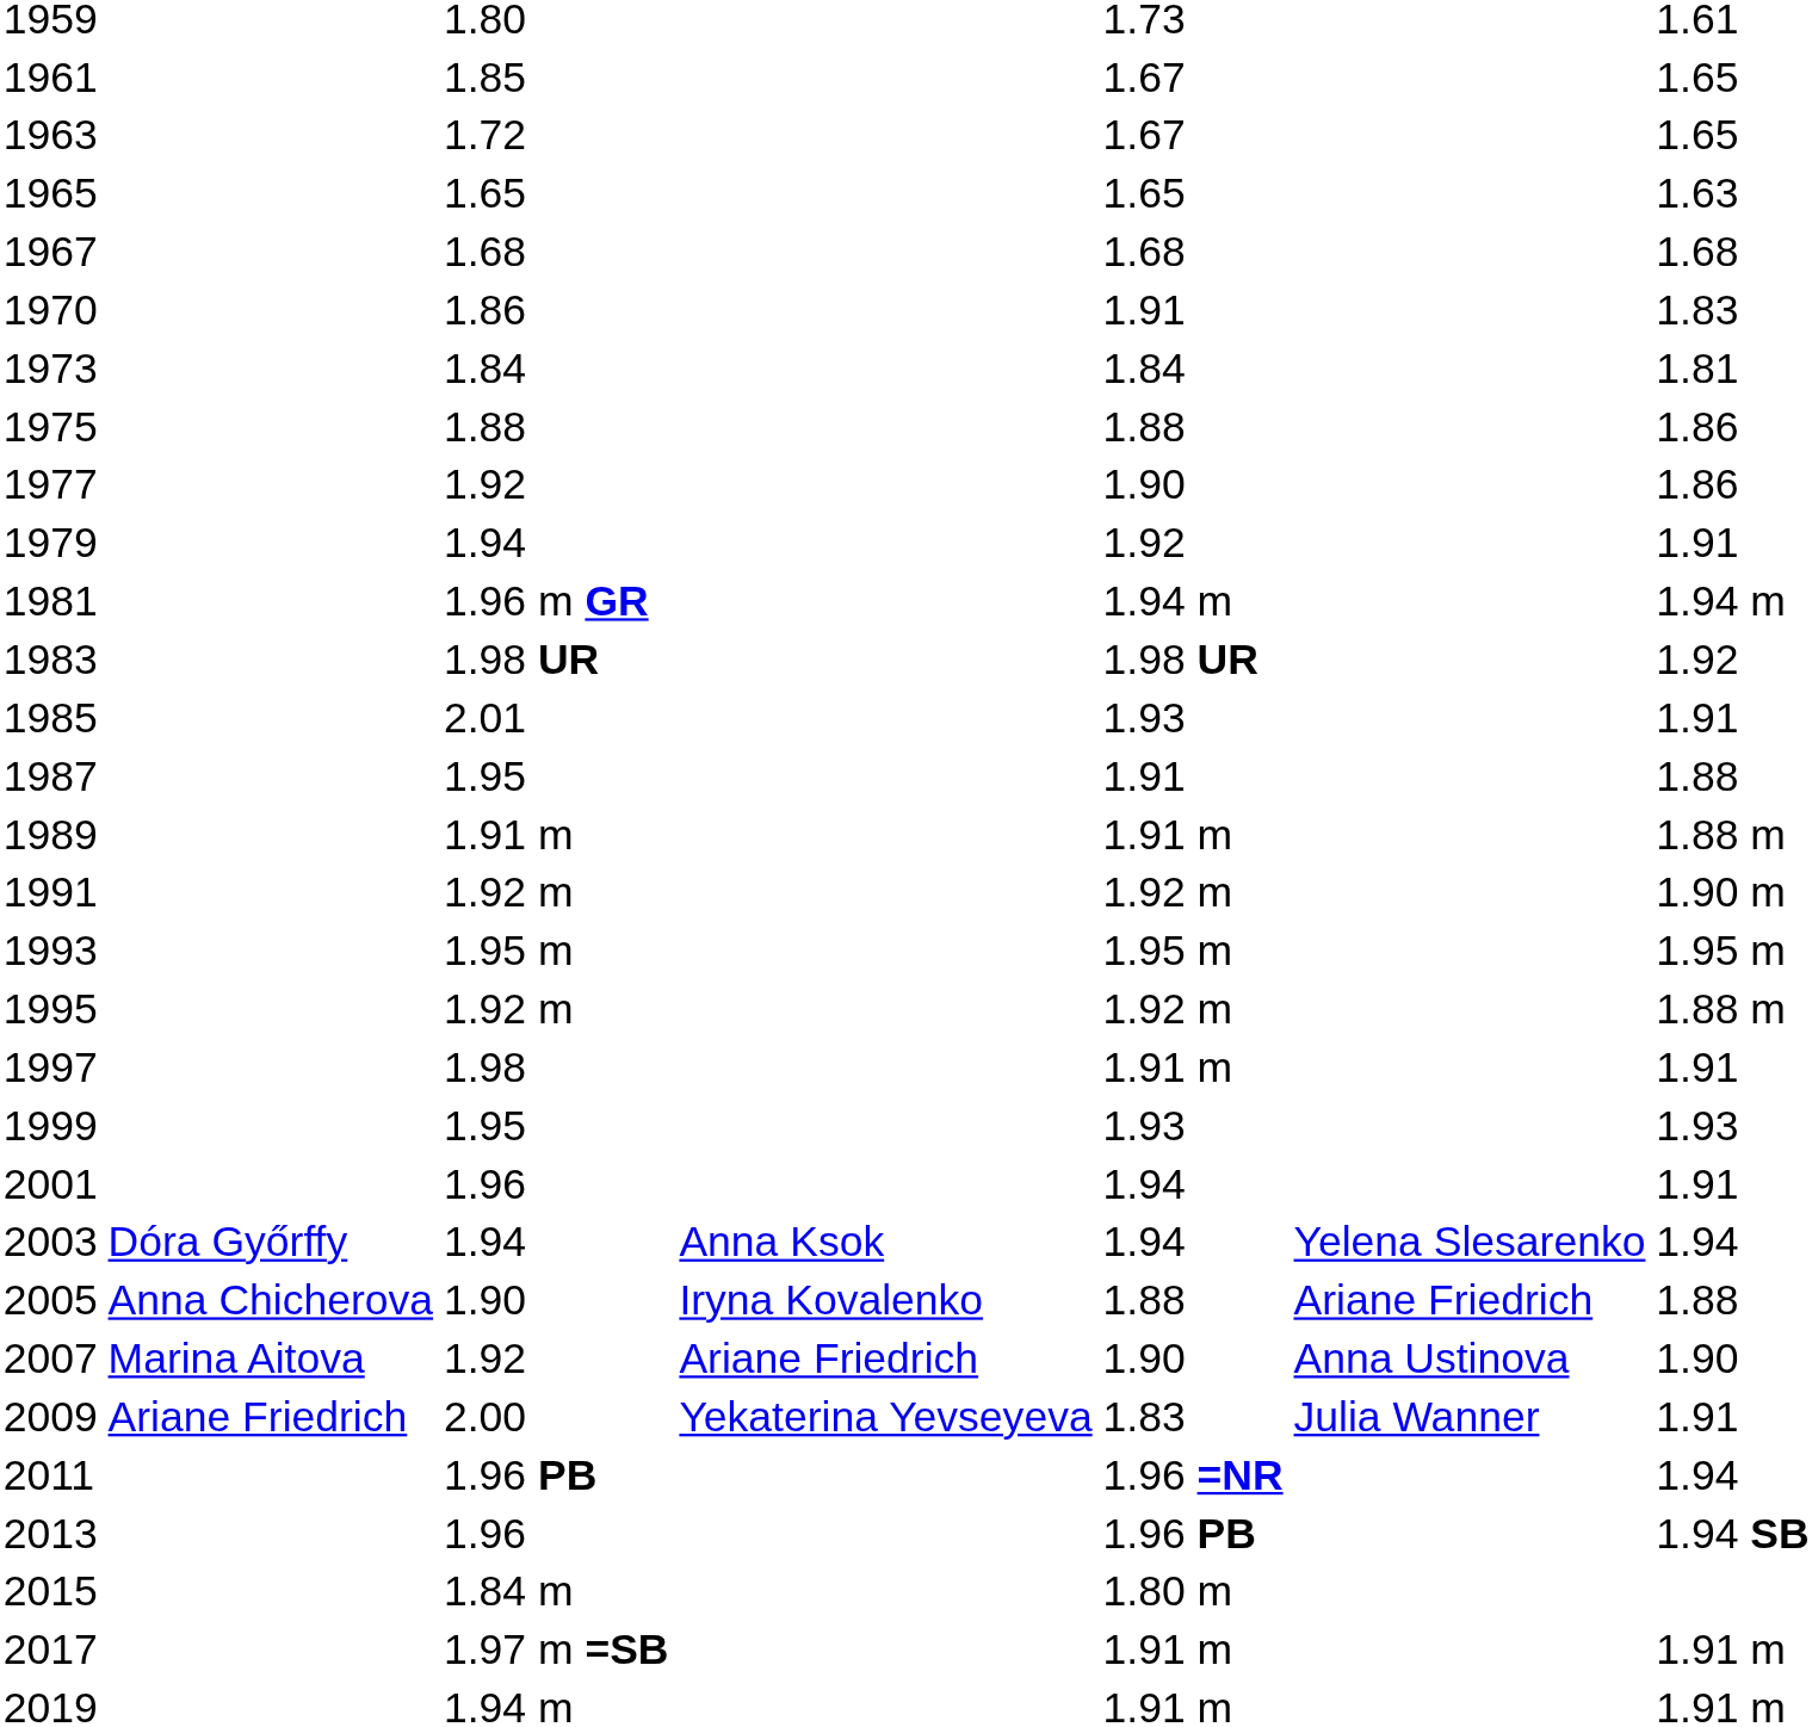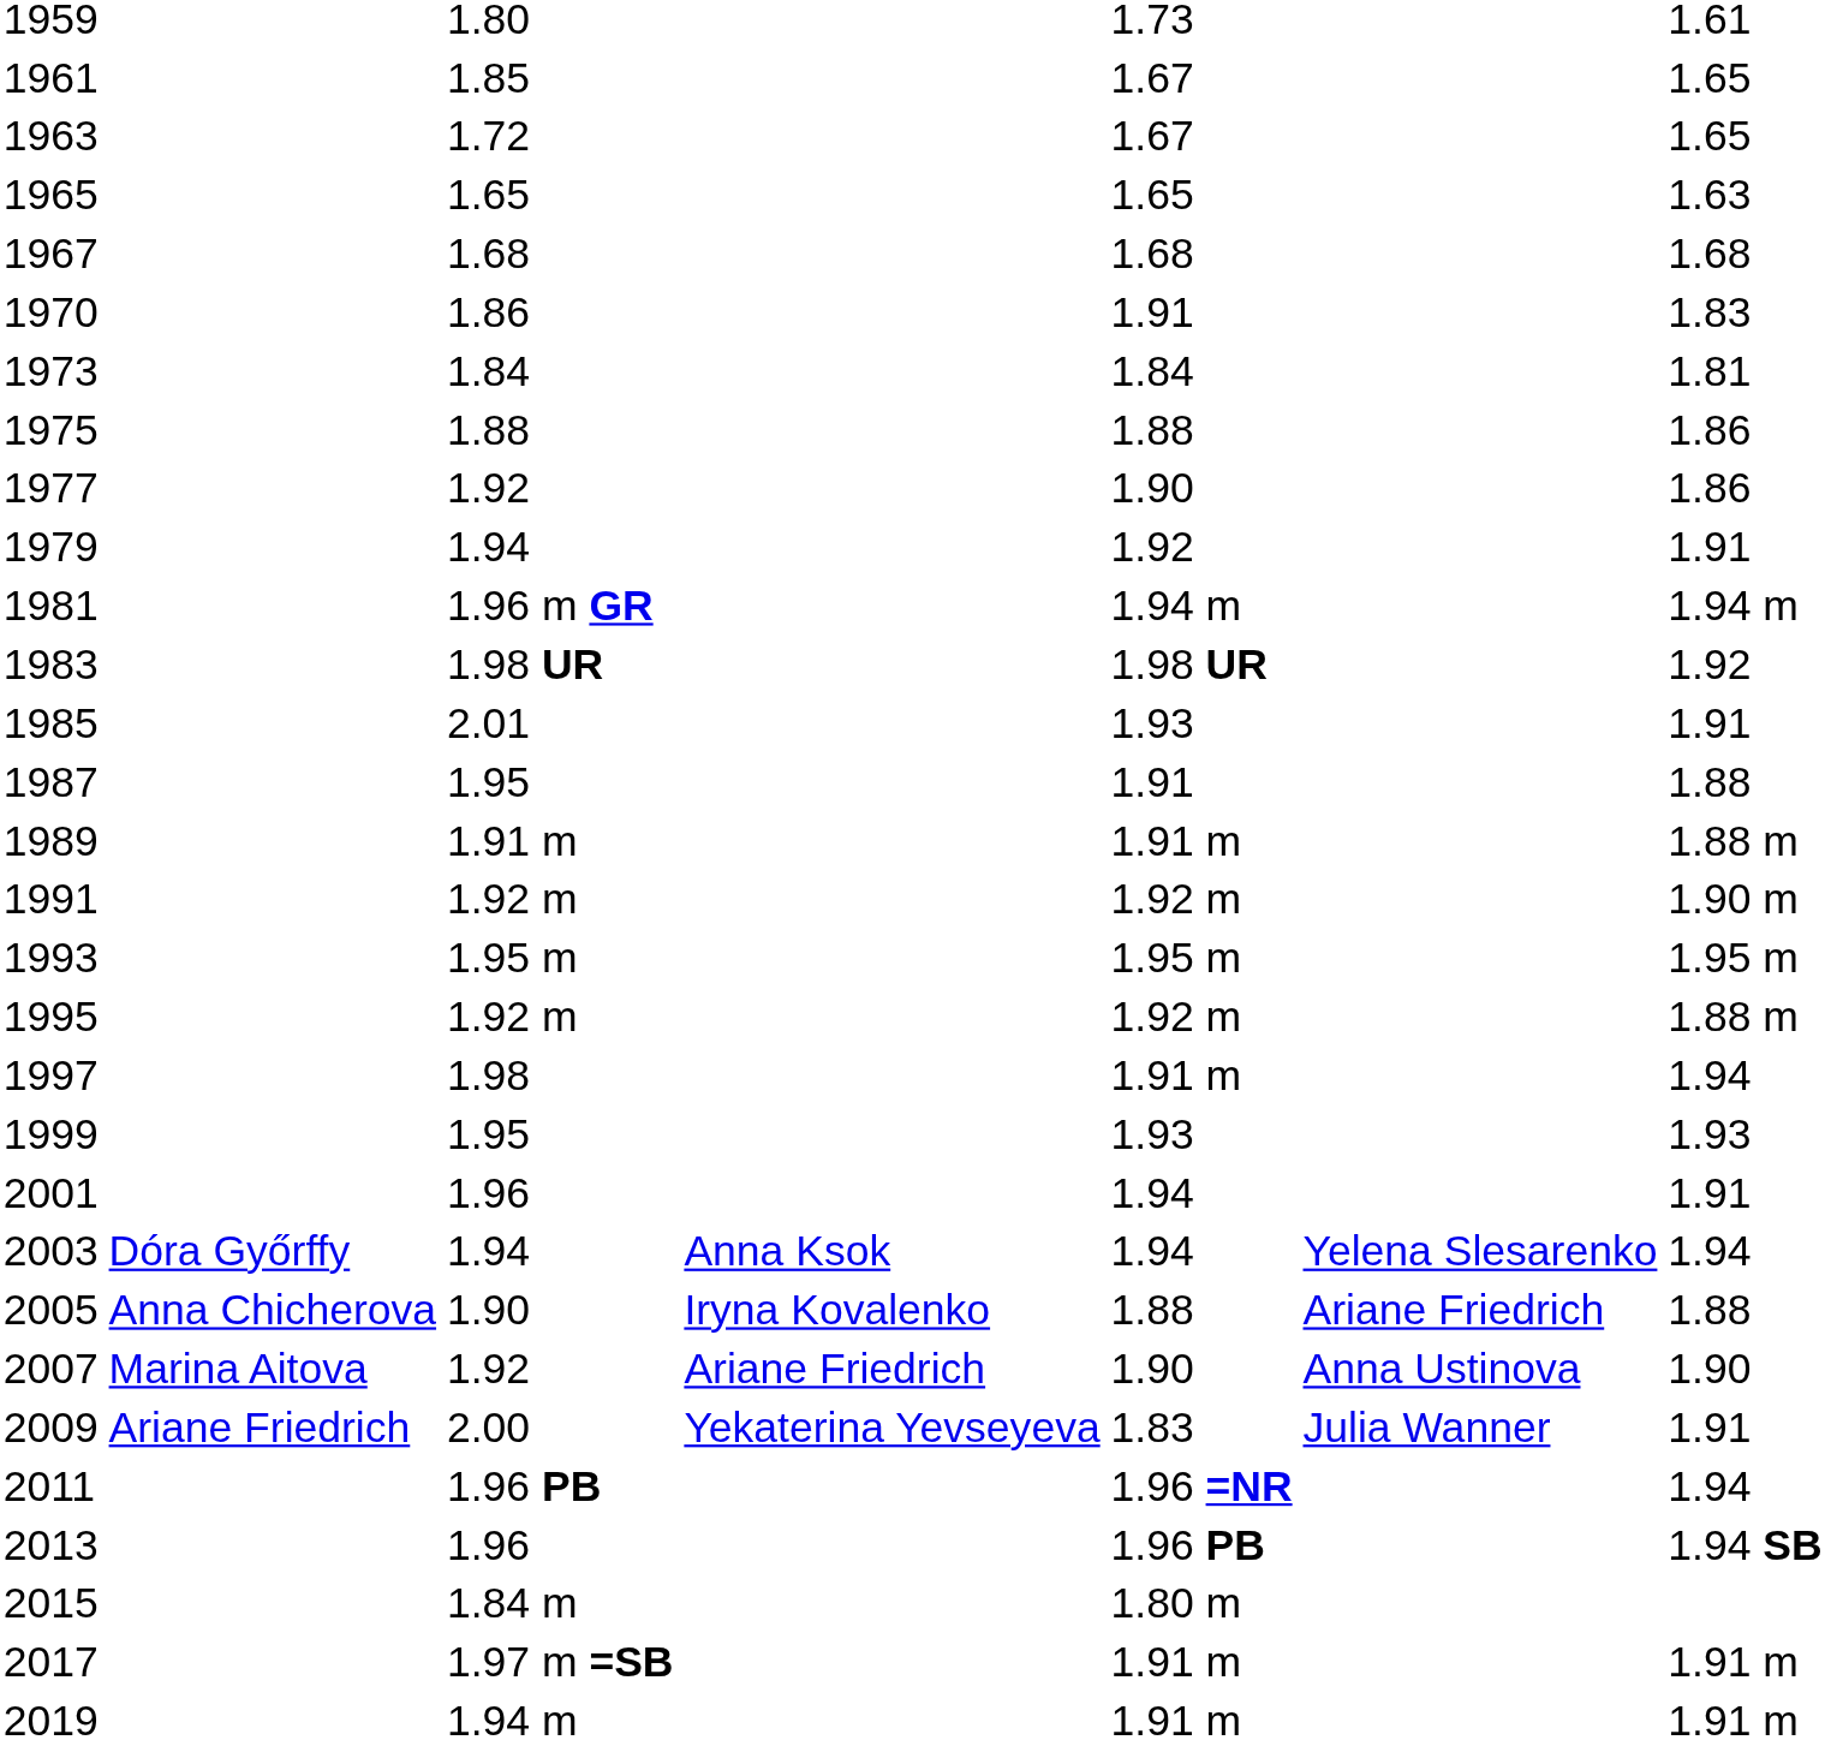1997 | column 7: 1.91 -> 1.94
